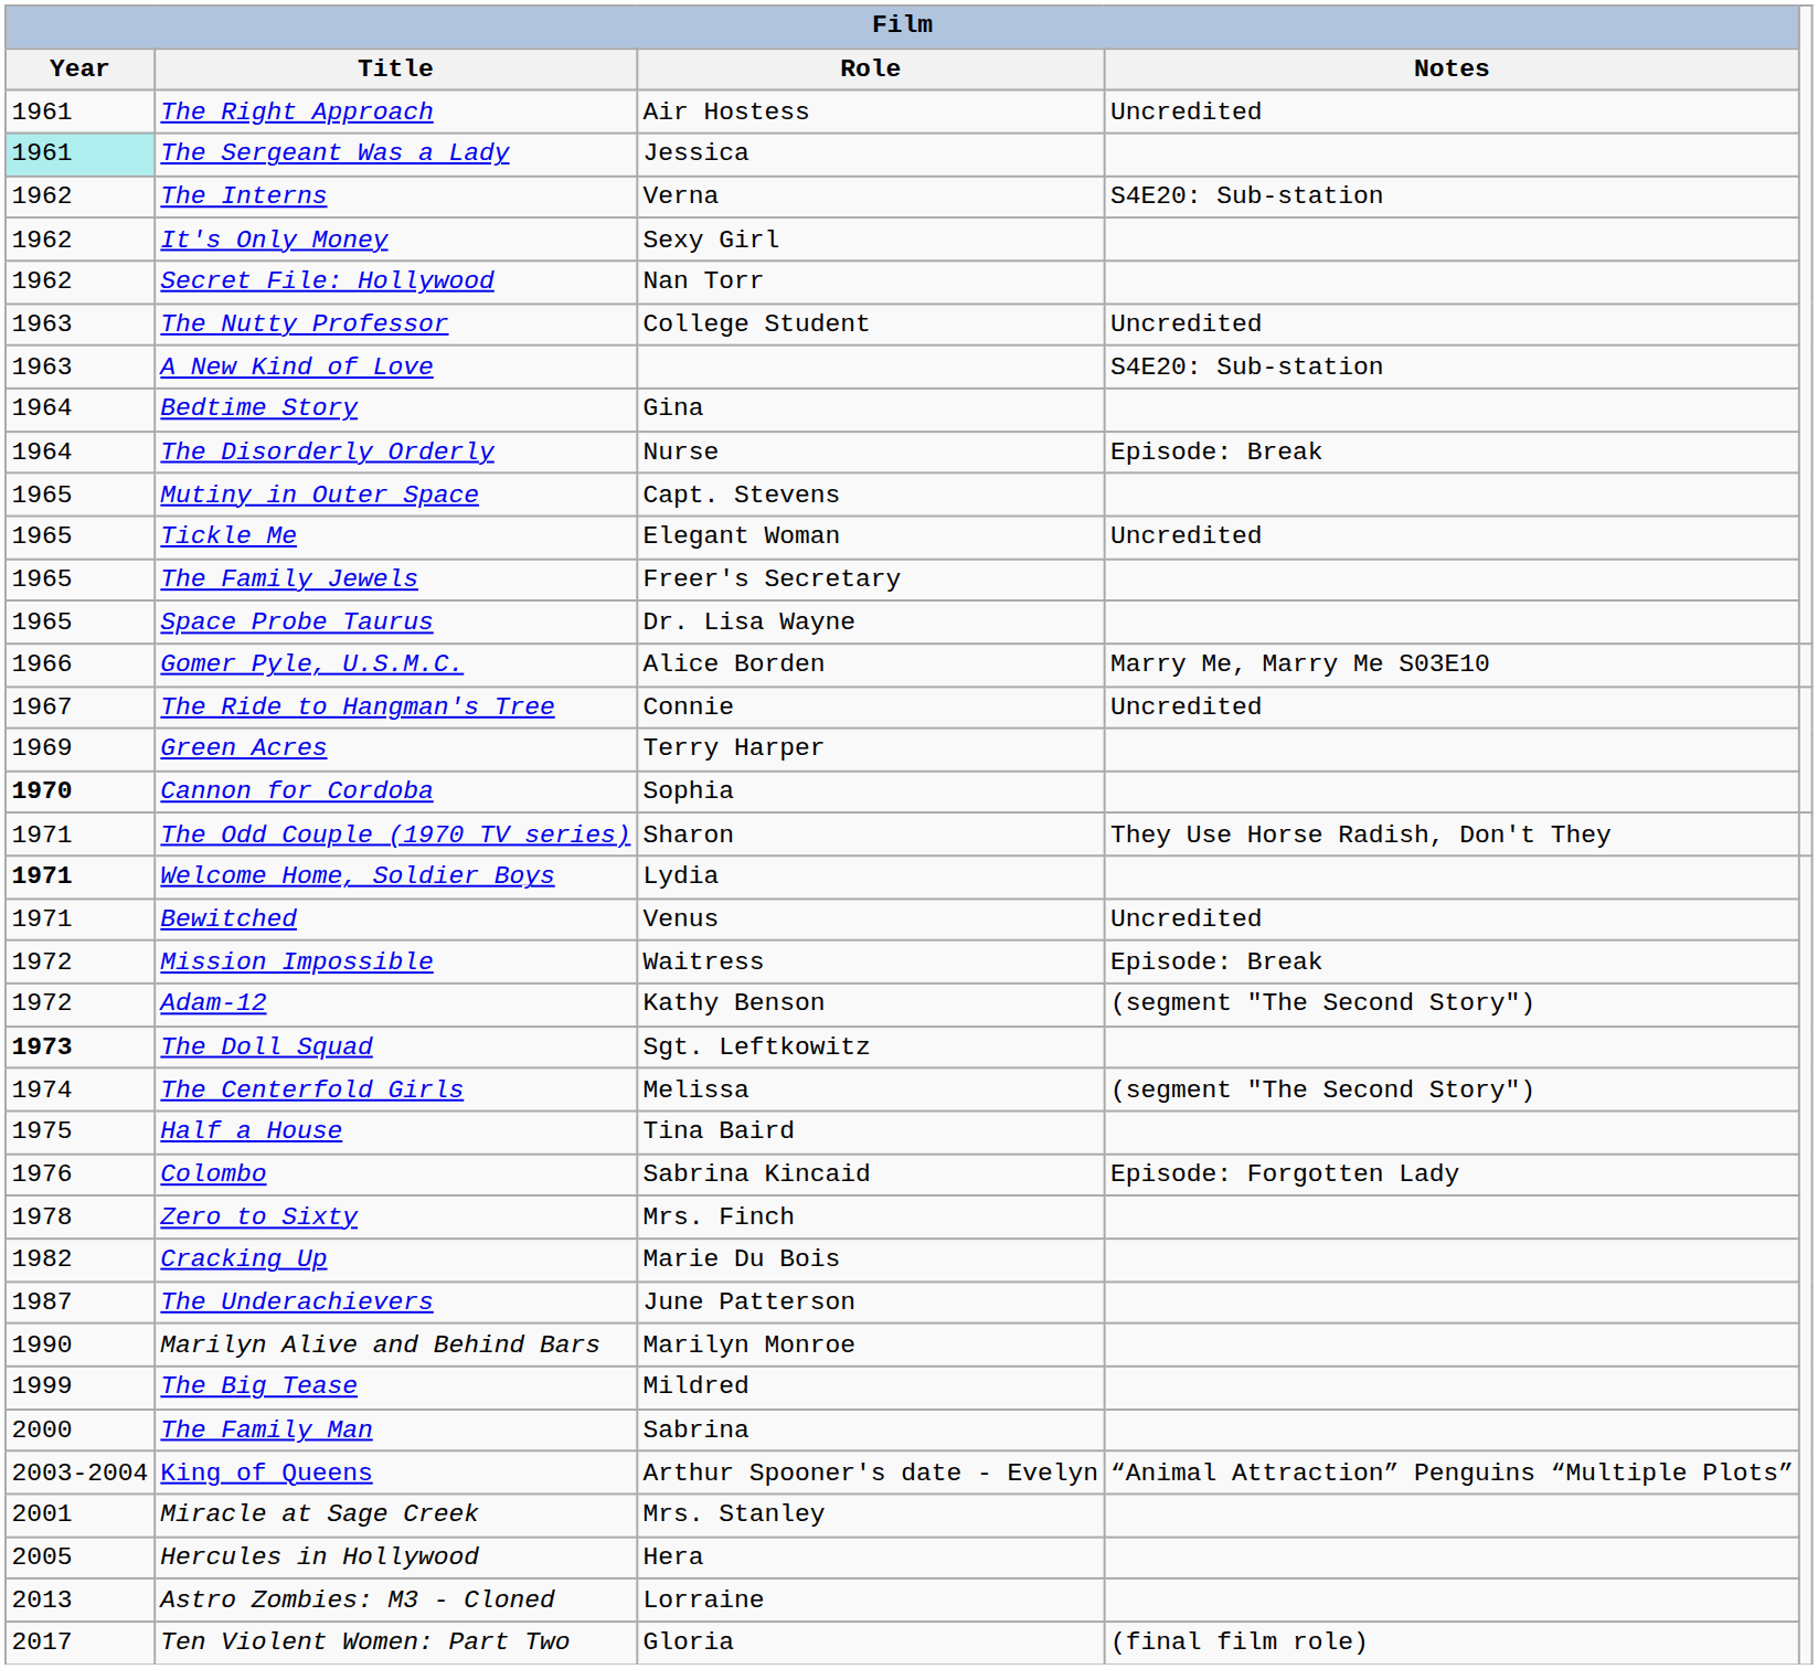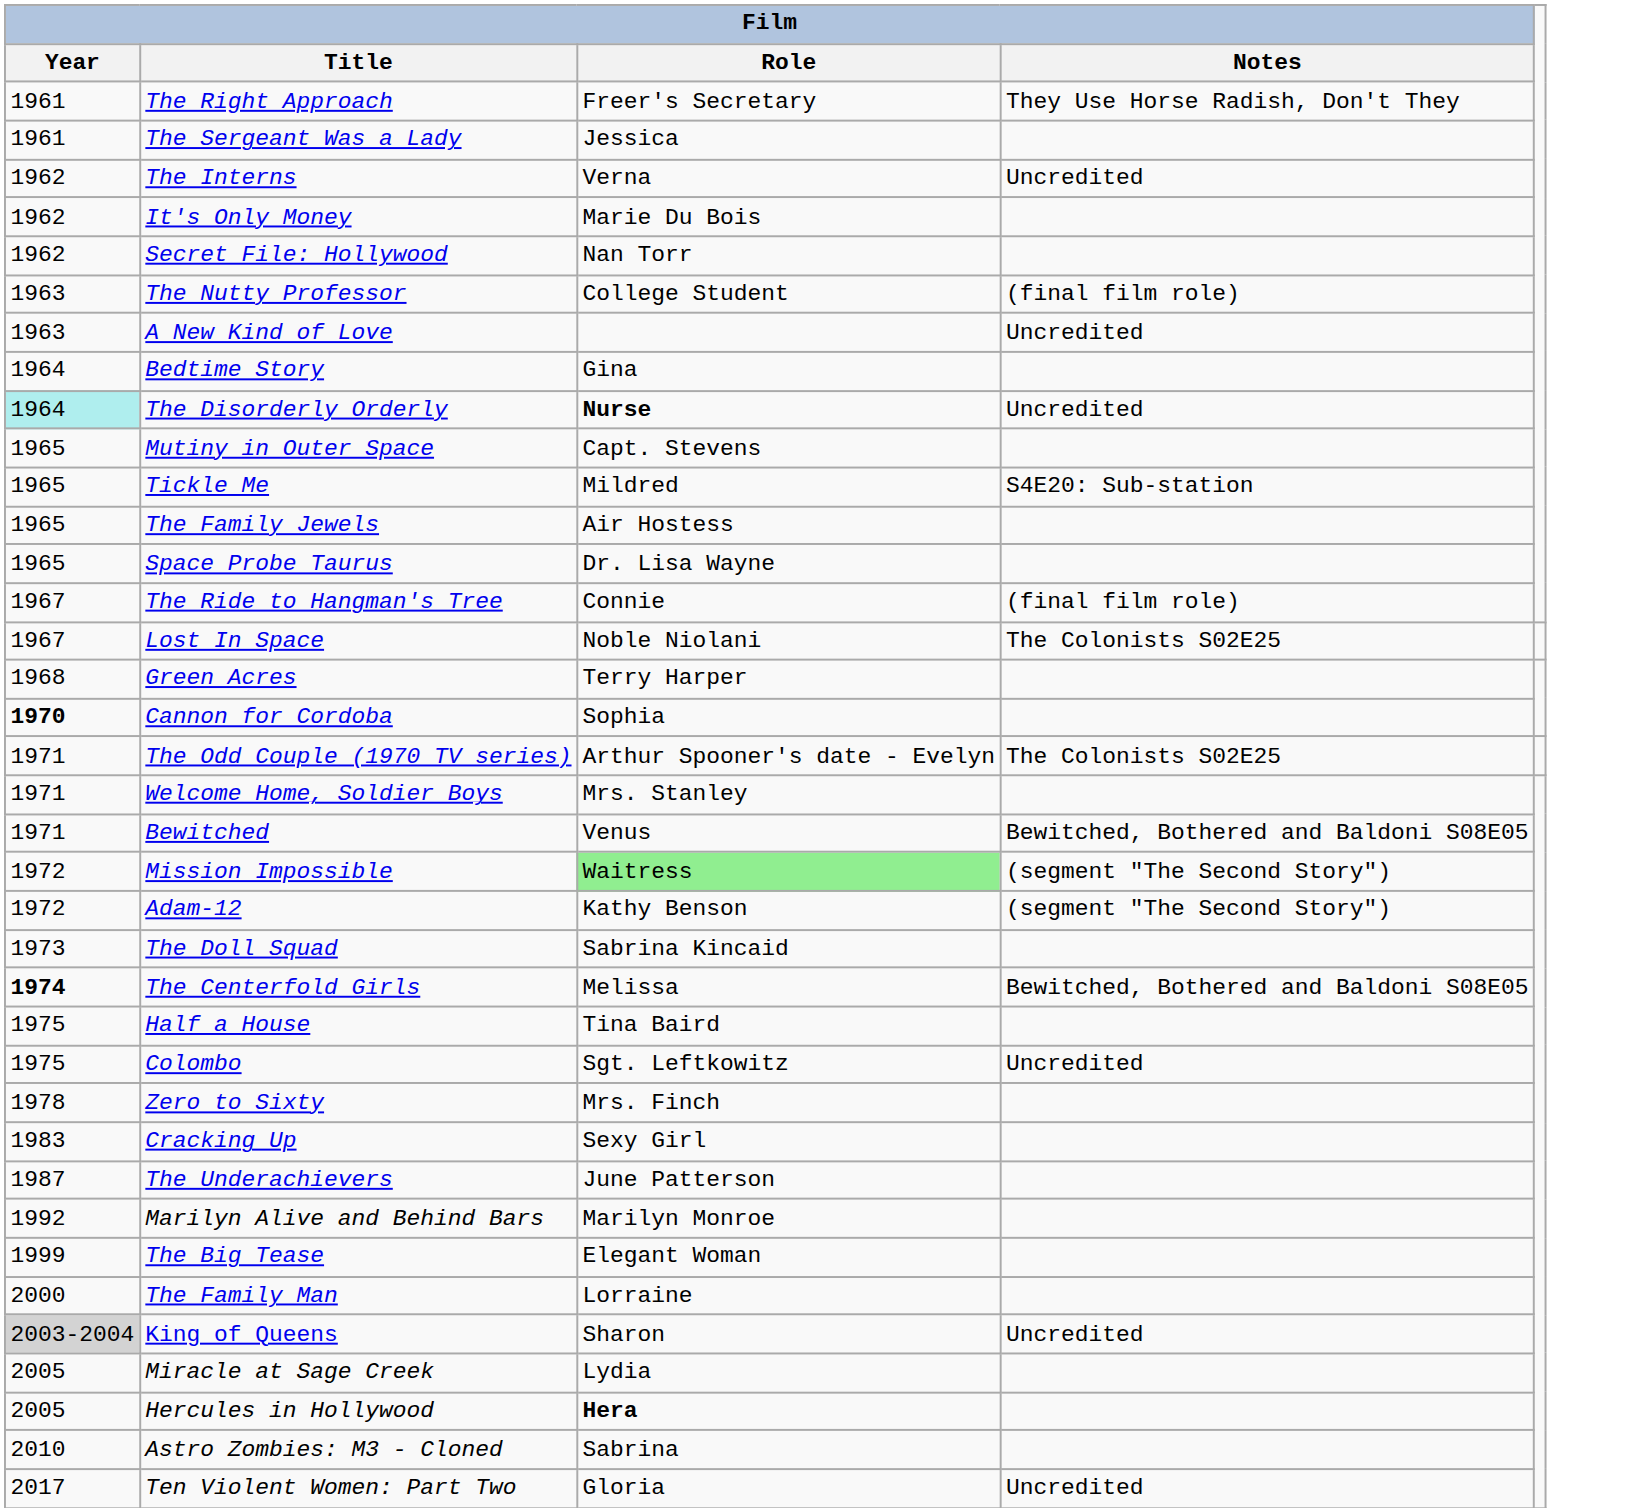The Right Approach | Film / Role: Air Hostess -> Freer's Secretary
The Right Approach | Film / Notes: Uncredited -> They Use Horse Radish, Don't They
The Sergeant Was a Lady | Film / Year: paleturquoise background -> no background
The Interns | Film / Notes: S4E20: Sub-station -> Uncredited
It's Only Money | Film / Role: Sexy Girl -> Marie Du Bois
The Nutty Professor | Film / Notes: Uncredited -> (final film role)
A New Kind of Love | Film / Notes: S4E20: Sub-station -> Uncredited
The Disorderly Orderly | Film / Year: no background -> paleturquoise background
The Disorderly Orderly | Film / Role: normal -> bold
The Disorderly Orderly | Film / Notes: Episode: Break -> Uncredited
Tickle Me | Film / Role: Elegant Woman -> Mildred
Tickle Me | Film / Notes: Uncredited -> S4E20: Sub-station
The Family Jewels | Film / Role: Freer's Secretary -> Air Hostess
- row: 1966 | Gomer Pyle, U.S.M.C. | Alice Borden | Marry Me, Marry Me S03E10
The Ride to Hangman's Tree | Film / Notes: Uncredited -> (final film role)
+ row: 1967 | Lost In Space | Noble Niolani | The Colonists S02E25
Green Acres | Film / Year: 1969 -> 1968
The Odd Couple (1970 TV series) | Film / Role: Sharon -> Arthur Spooner's date - Evelyn
The Odd Couple (1970 TV series) | Film / Notes: They Use Horse Radish, Don't They -> The Colonists S02E25
Welcome Home, Soldier Boys | Film / Year: bold -> normal
Welcome Home, Soldier Boys | Film / Role: Lydia -> Mrs. Stanley
Bewitched | Film / Notes: Uncredited -> Bewitched, Bothered and Baldoni S08E05
Mission Impossible | Film / Role: no background -> lightgreen background
Mission Impossible | Film / Notes: Episode: Break -> (segment "The Second Story")
The Doll Squad | Film / Year: bold -> normal
The Doll Squad | Film / Role: Sgt. Leftkowitz -> Sabrina Kincaid
The Centerfold Girls | Film / Year: normal -> bold
The Centerfold Girls | Film / Notes: (segment "The Second Story") -> Bewitched, Bothered and Baldoni S08E05
Colombo | Film / Year: 1976 -> 1975
Colombo | Film / Role: Sabrina Kincaid -> Sgt. Leftkowitz
Colombo | Film / Notes: Episode: Forgotten Lady -> Uncredited
Cracking Up | Film / Year: 1982 -> 1983
Cracking Up | Film / Role: Marie Du Bois -> Sexy Girl
Marilyn Alive and Behind Bars | Film / Year: 1990 -> 1992
The Big Tease | Film / Role: Mildred -> Elegant Woman
The Family Man | Film / Role: Sabrina -> Lorraine
King of Queens | Film / Year: no background -> lightgrey background
King of Queens | Film / Role: Arthur Spooner's date - Evelyn -> Sharon
King of Queens | Film / Notes: “Animal Attraction” Penguins “Multiple Plots” -> Uncredited
Miracle at Sage Creek | Film / Year: 2001 -> 2005
Miracle at Sage Creek | Film / Role: Mrs. Stanley -> Lydia
Hercules in Hollywood | Film / Role: normal -> bold
Astro Zombies: M3 - Cloned | Film / Year: 2013 -> 2010
Astro Zombies: M3 - Cloned | Film / Role: Lorraine -> Sabrina
Ten Violent Women: Part Two | Film / Notes: (final film role) -> Uncredited
